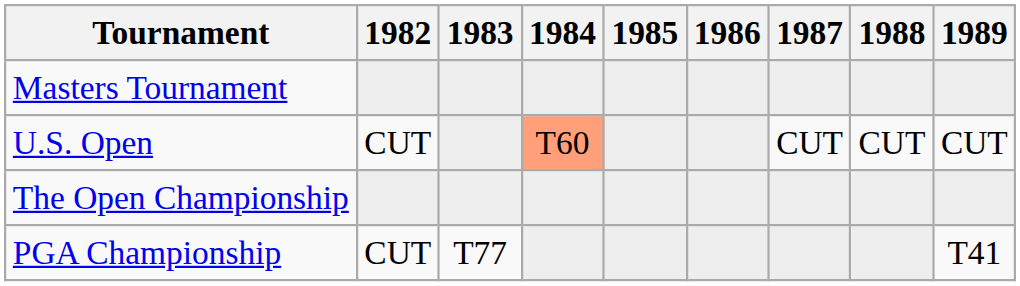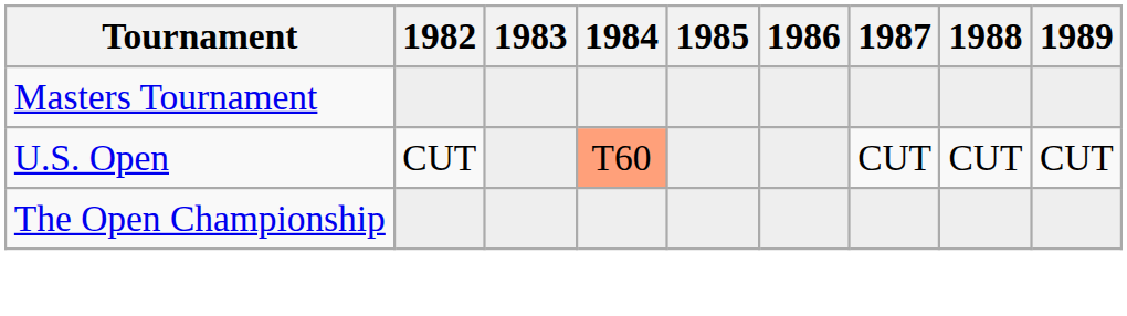- row: PGA Championship | CUT | T77 | T41
